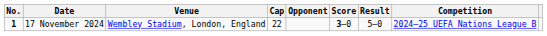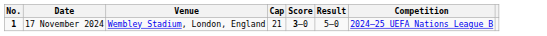- column: Opponent
17 November 2024 | Cap: 22 -> 21
